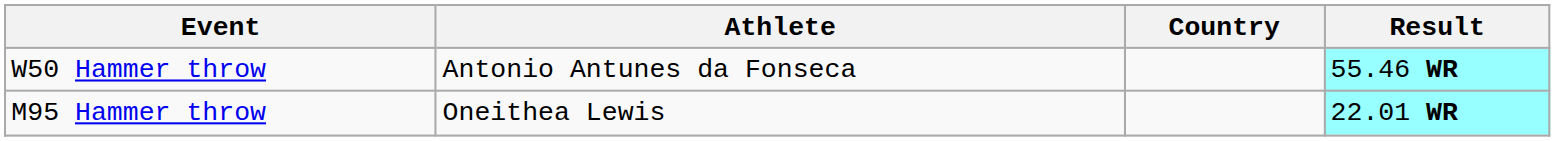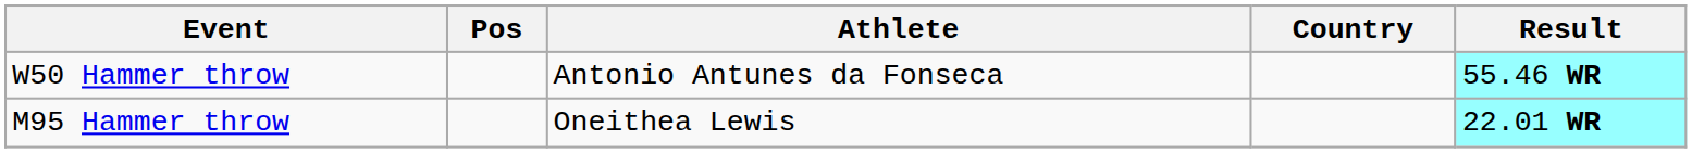+ column: Pos
